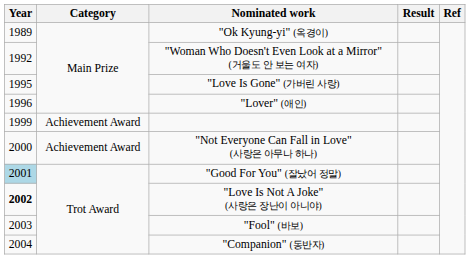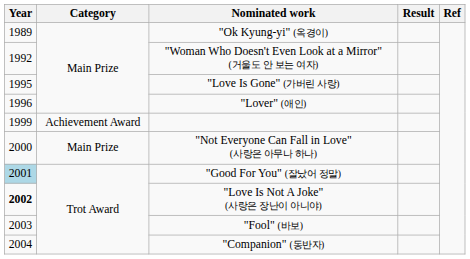"Not Everyone Can Fall in Love" (사랑은 아무나 하나) | Category: Achievement Award -> Main Prize
